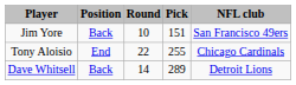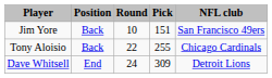Tony Aloisio | Position: End -> Back
Dave Whitsell | Position: Back -> End
Dave Whitsell | Round: 14 -> 24
Dave Whitsell | Pick: 289 -> 309
